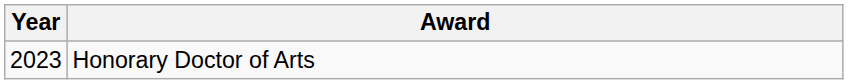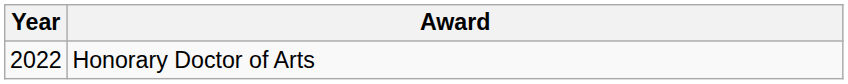Honorary Doctor of Arts | Year: 2023 -> 2022
